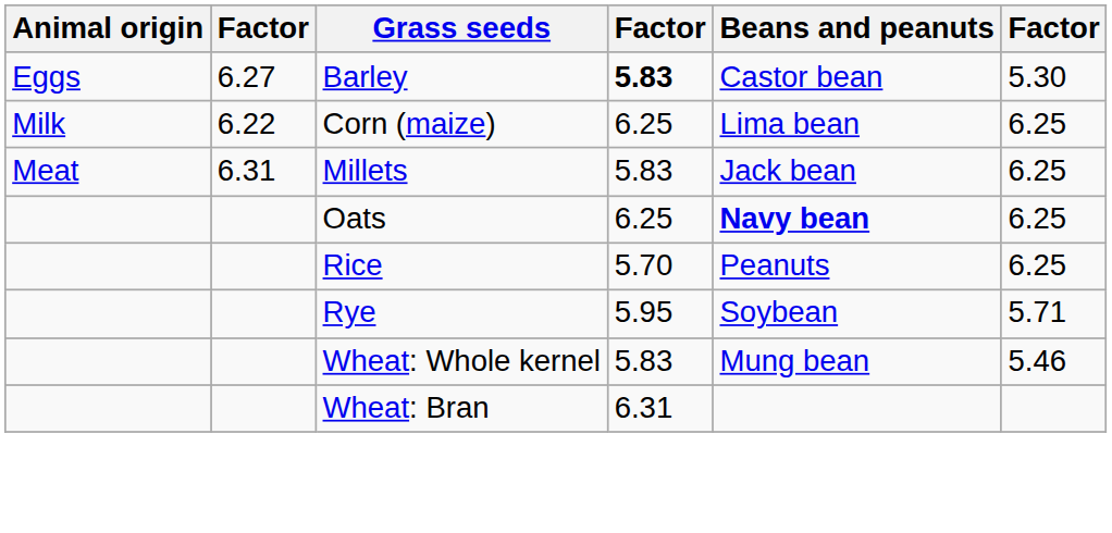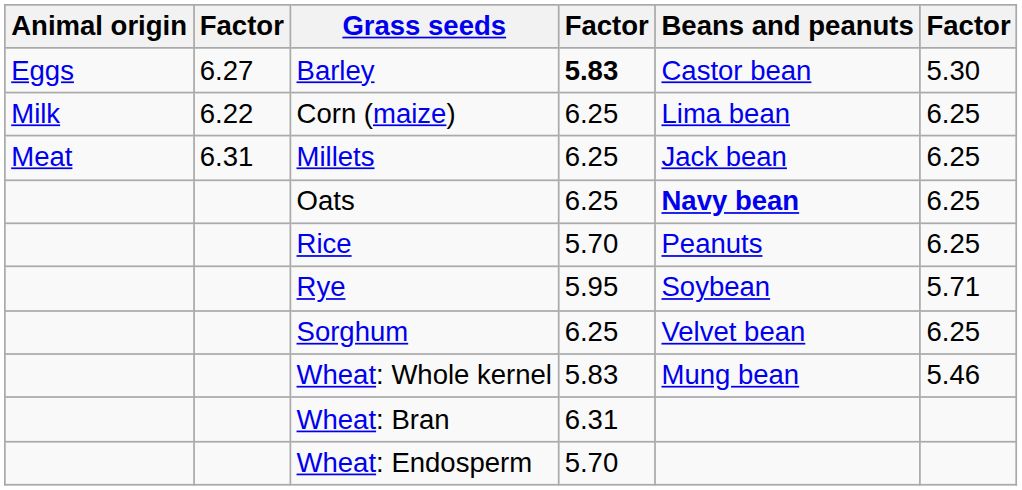Millets | column 4: 5.83 -> 6.25
+ row: Sorghum | 6.25 | Velvet bean | 6.25
+ row: Wheat: Endosperm | 5.70
